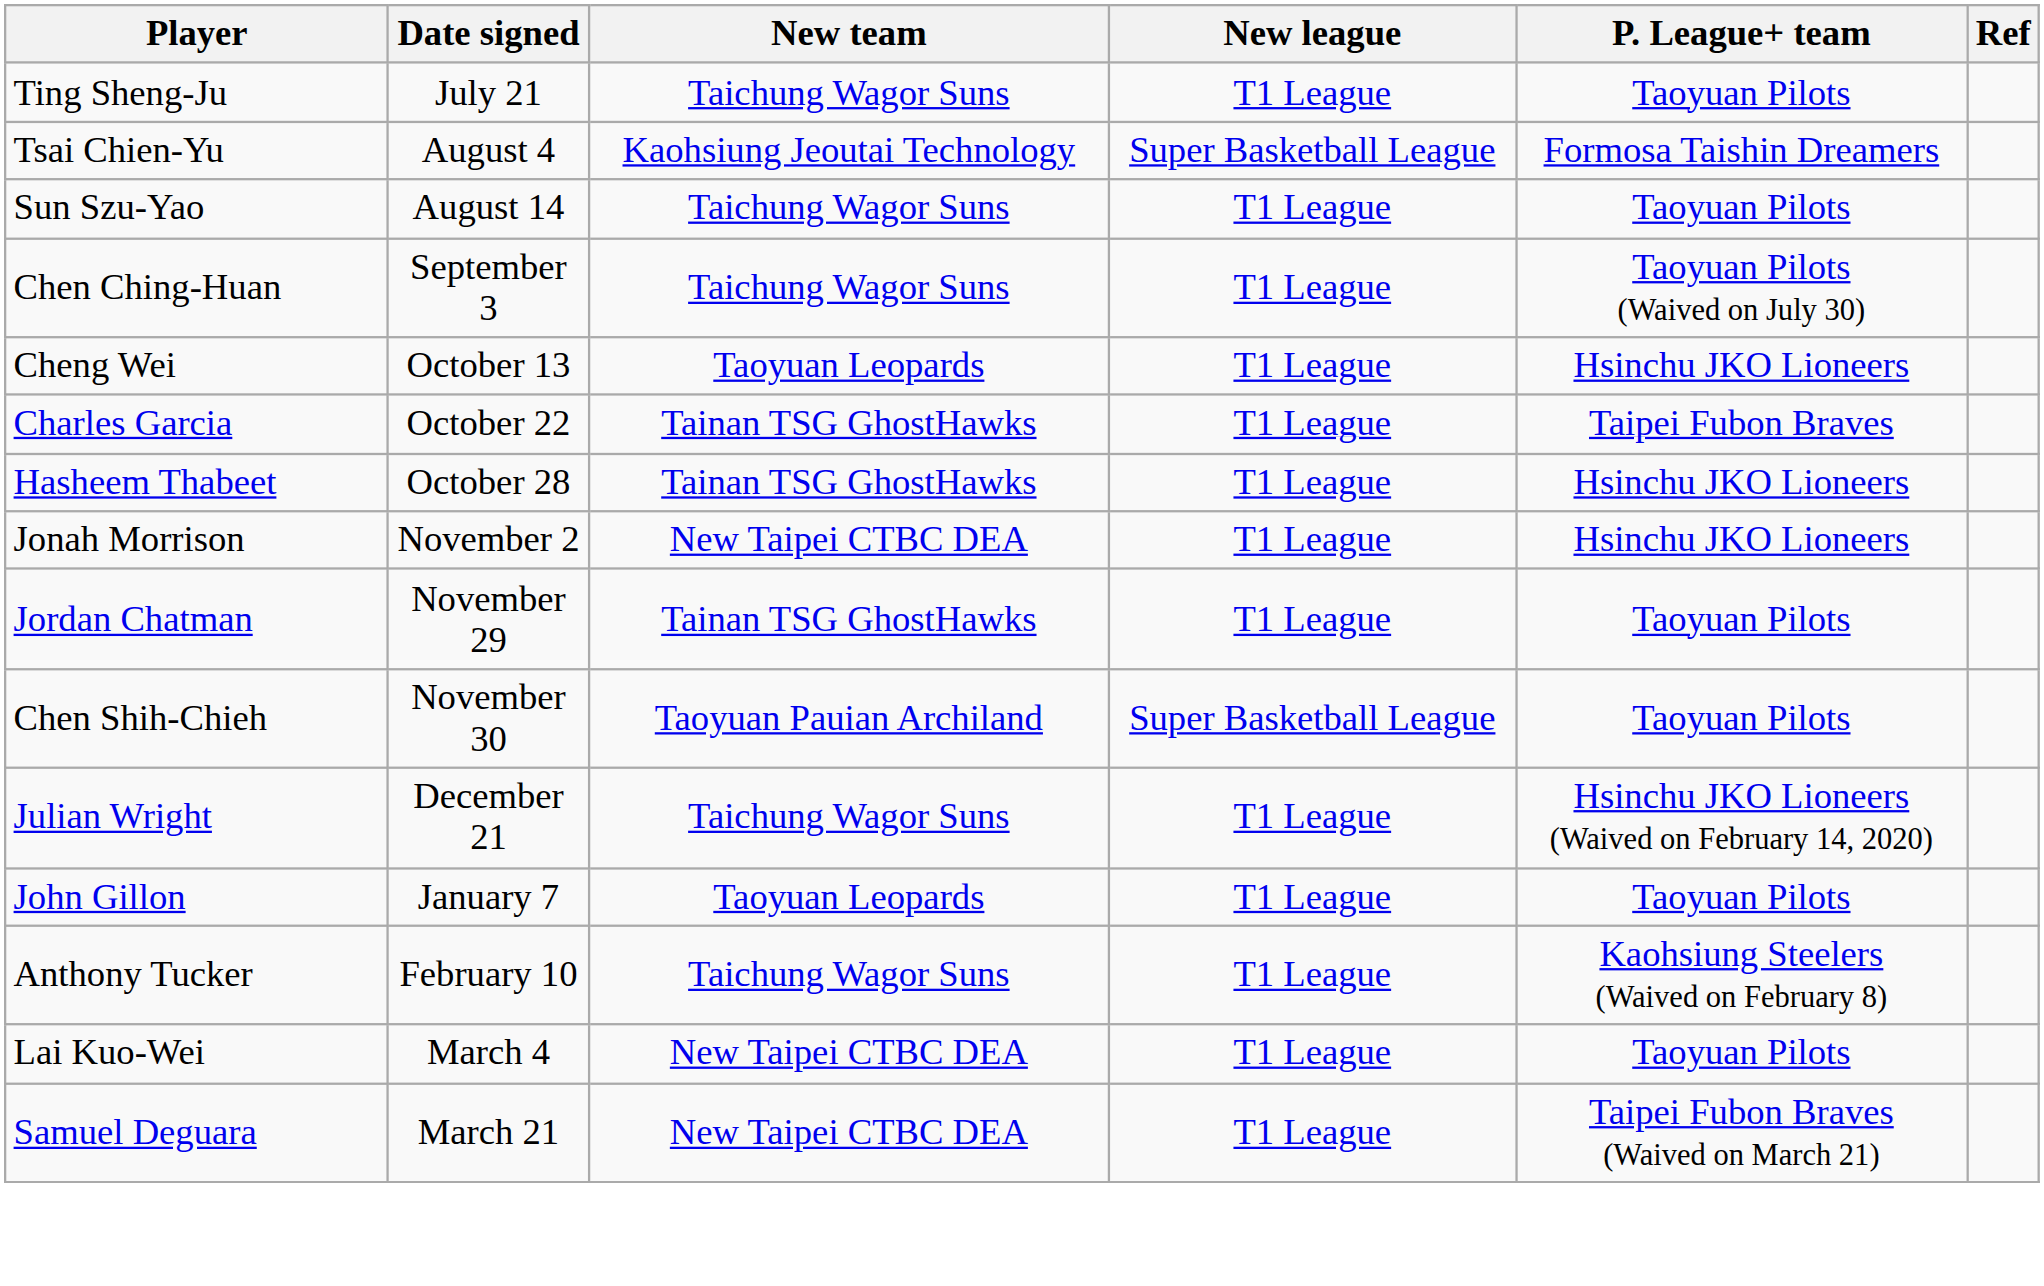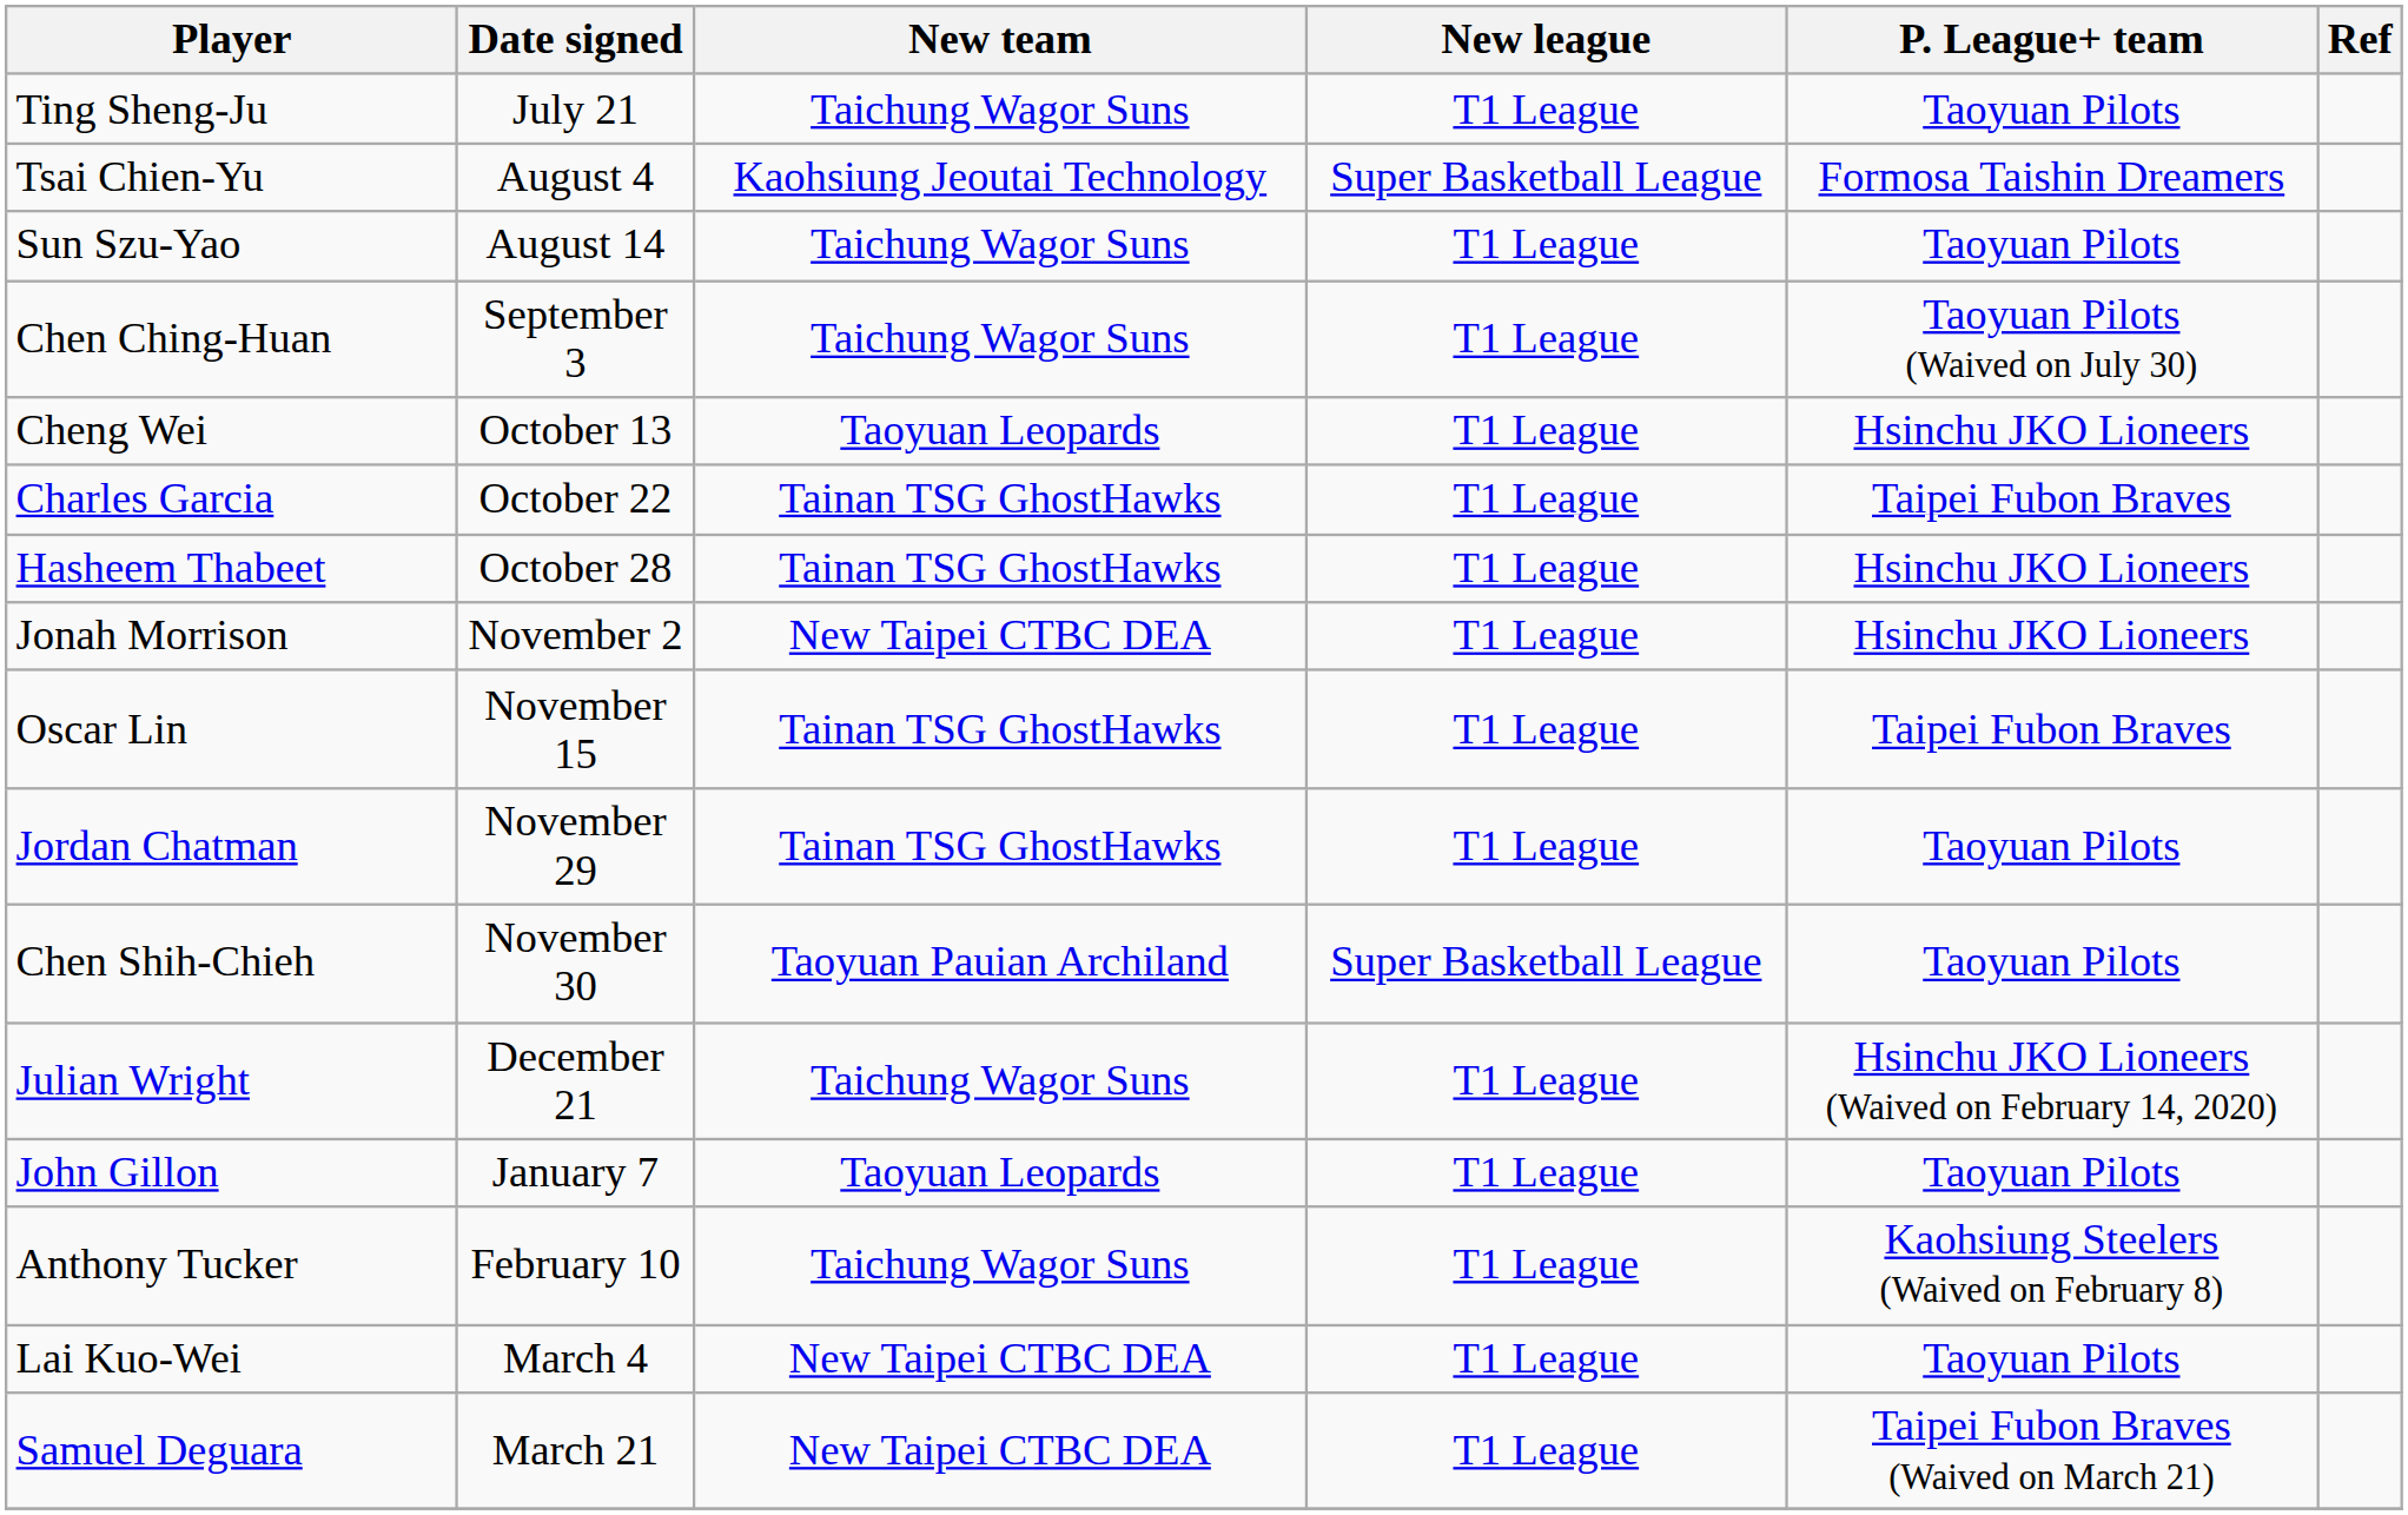+ row: Oscar Lin | November 15 | Tainan TSG GhostHawks | T1 League | Taipei Fubon Braves
